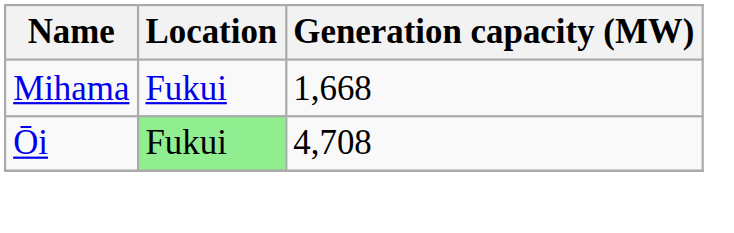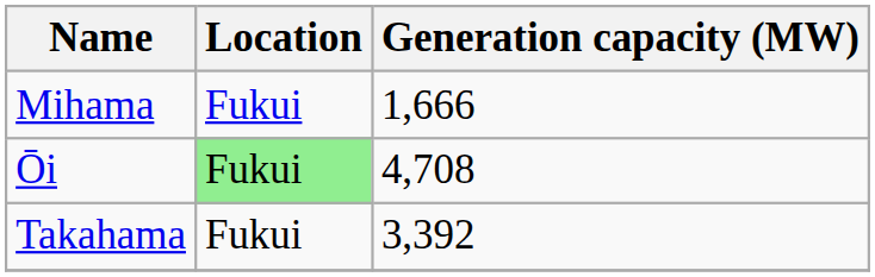Mihama | Generation capacity (MW): 1,668 -> 1,666
+ row: Takahama | Fukui | 3,392
